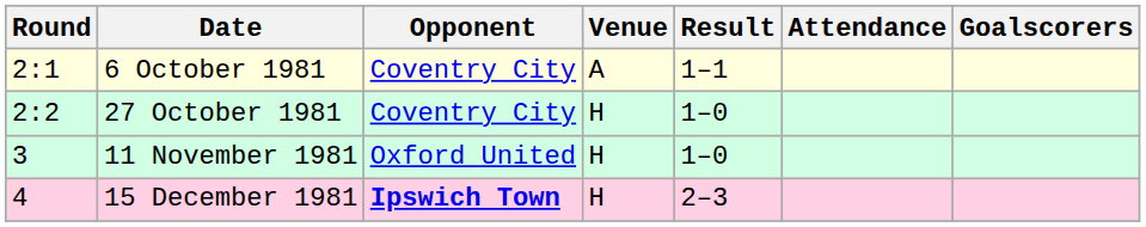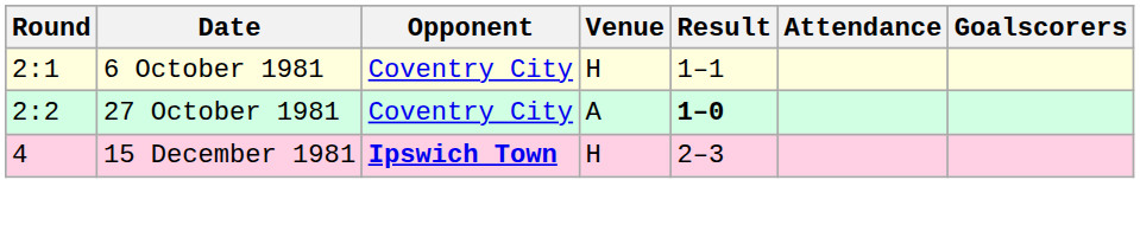6 October 1981 | Venue: A -> H
27 October 1981 | Venue: H -> A
27 October 1981 | Result: normal -> bold
- row: 3 | 11 November 1981 | Oxford United | H | 1–0
